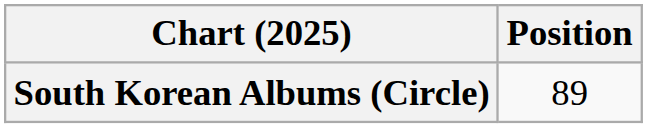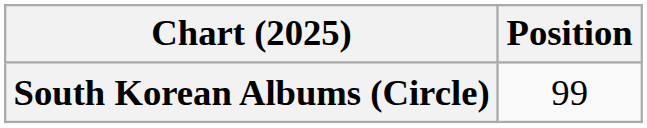South Korean Albums (Circle) | Position: 89 -> 99
